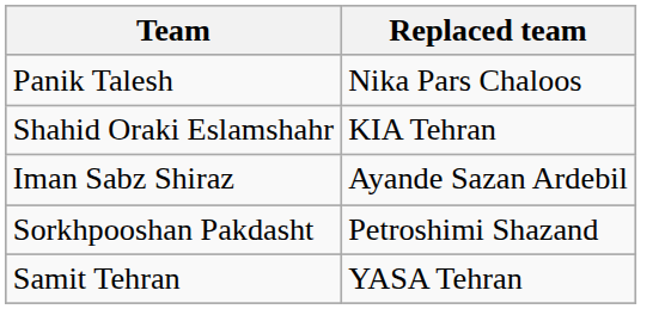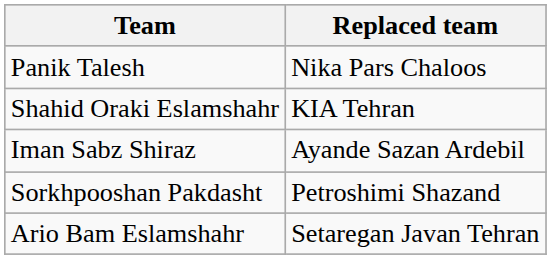- row: Samit Tehran | YASA Tehran
+ row: Ario Bam Eslamshahr | Setaregan Javan Tehran
